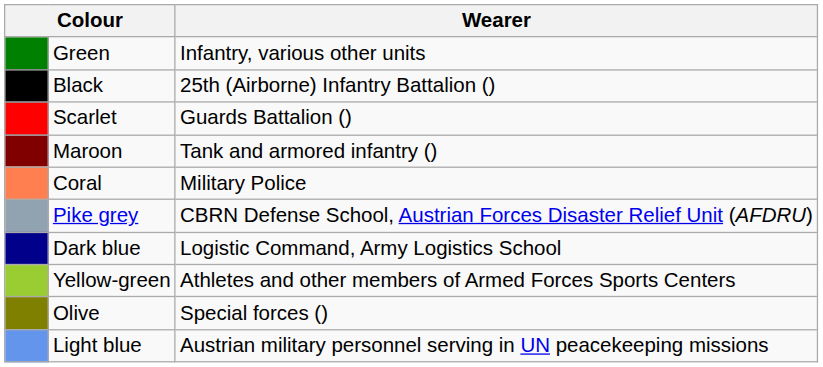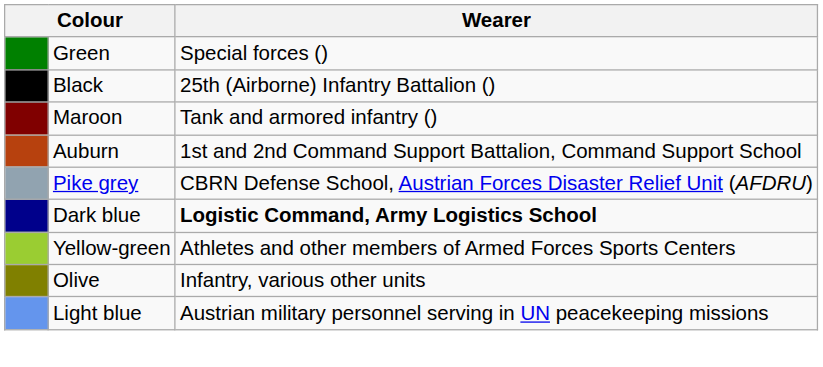Green | Wearer: Infantry, various other units -> Special forces ()
- row: Scarlet | Guards Battalion ()
- row: Coral | Military Police
+ row: Auburn | 1st and 2nd Command Support Battalion, Command Support School
Dark blue | Wearer: normal -> bold
Olive | Wearer: Special forces () -> Infantry, various other units
